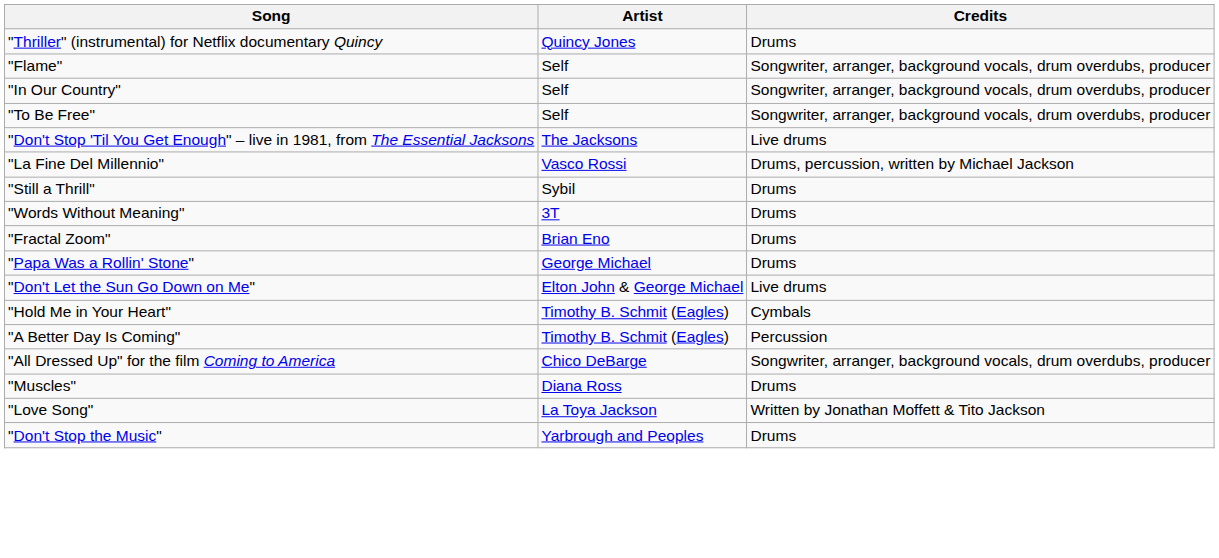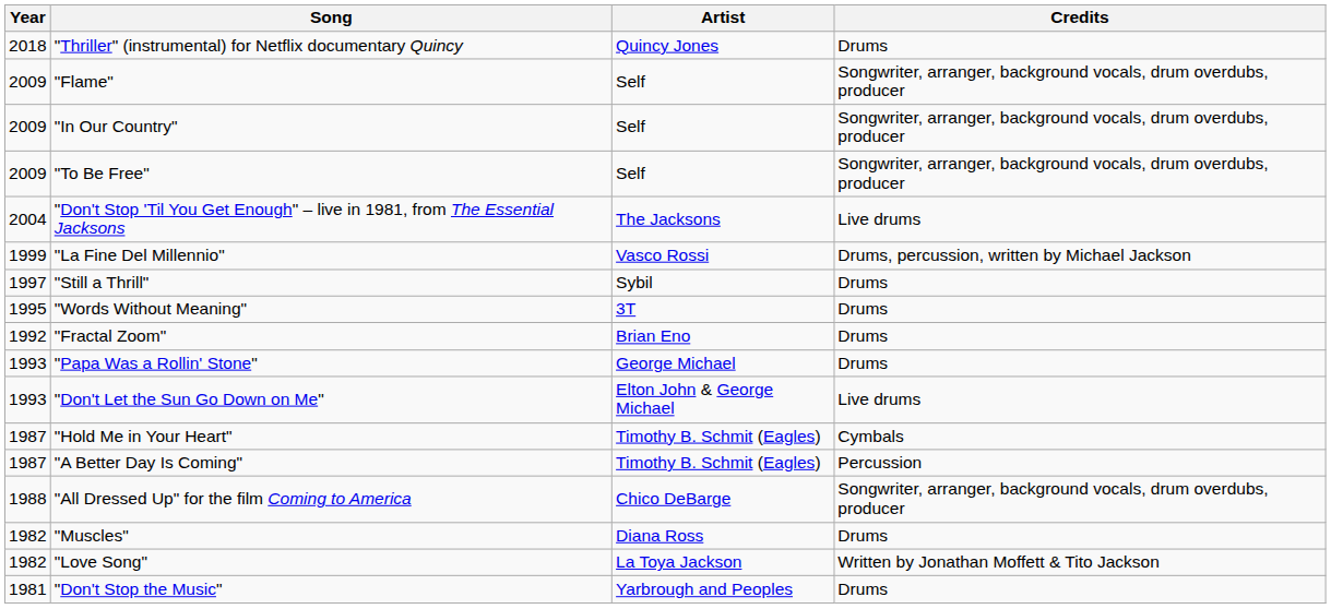+ column: Year | 2018 | 2009 | 2009 | 2009 | 2004 | 1999 | 1997 | 1995 | 1992 | 1993 | 1993 | 1987 | 1987 | 1988 | 1982 | 1982 | 1981
